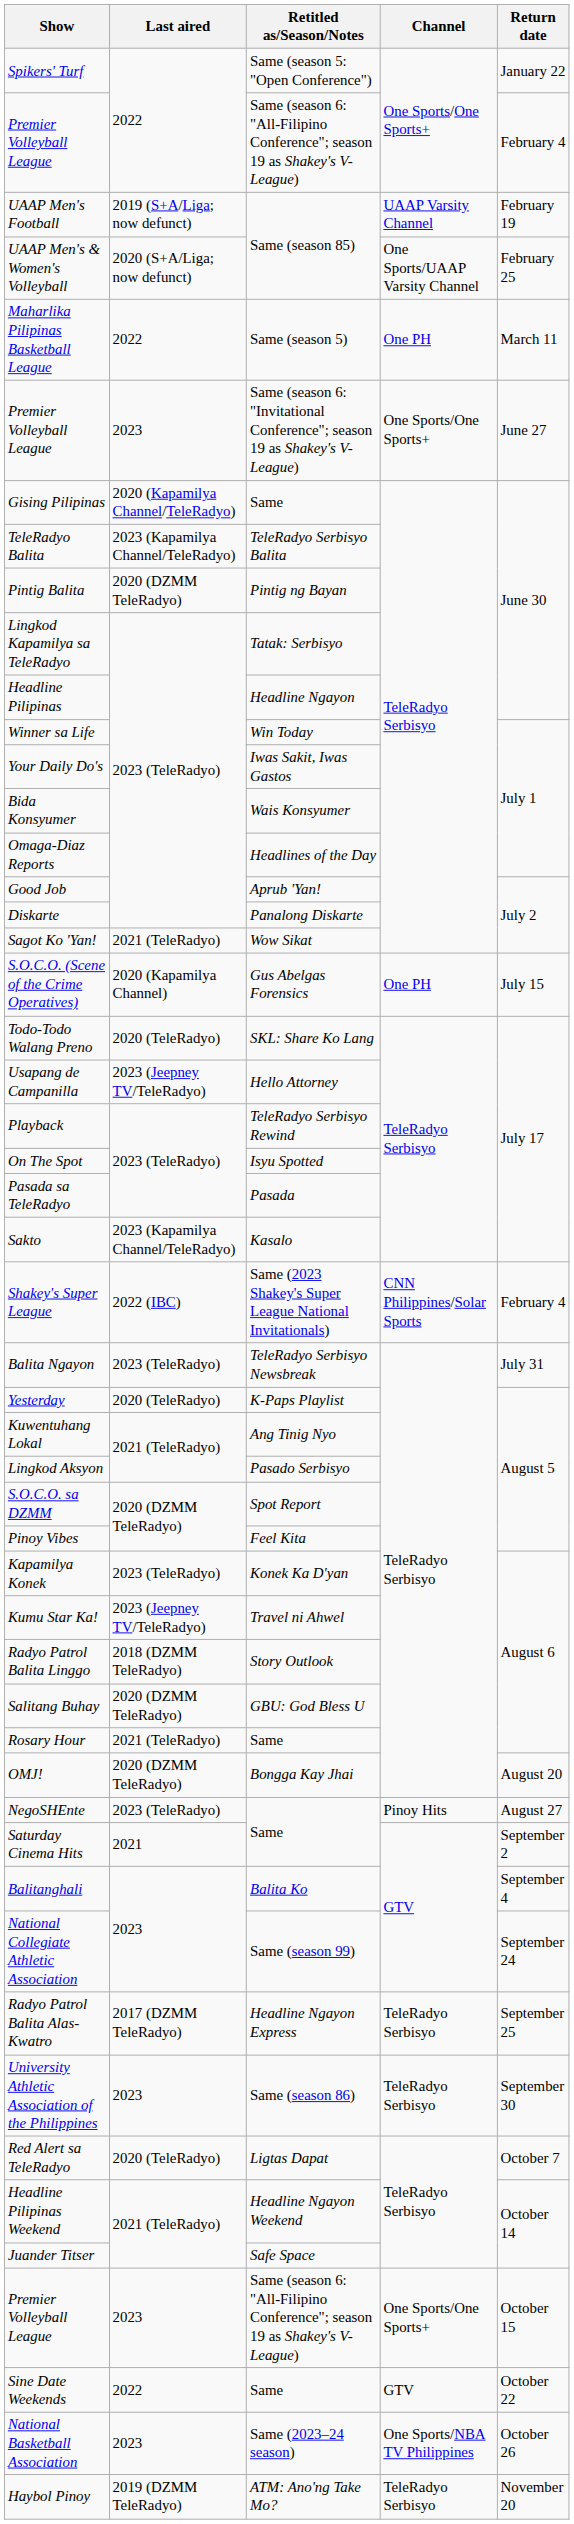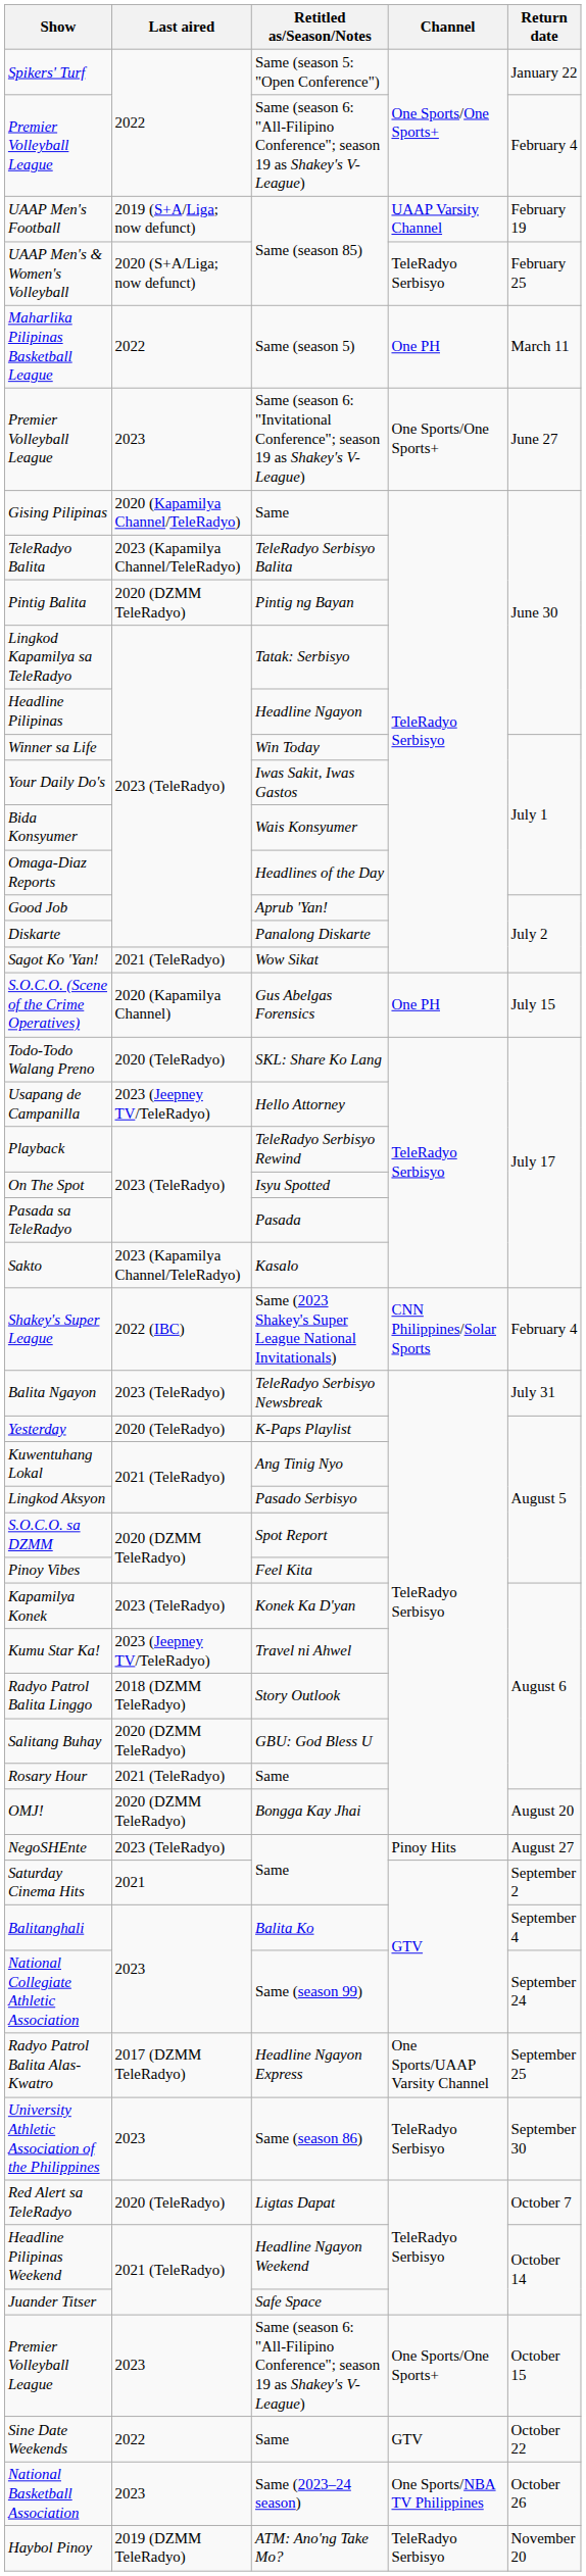UAAP Men's & Women's Volleyball | Channel: One Sports/UAAP Varsity Channel -> TeleRadyo Serbisyo
Radyo Patrol Balita Alas-Kwatro | Channel: TeleRadyo Serbisyo -> One Sports/UAAP Varsity Channel
